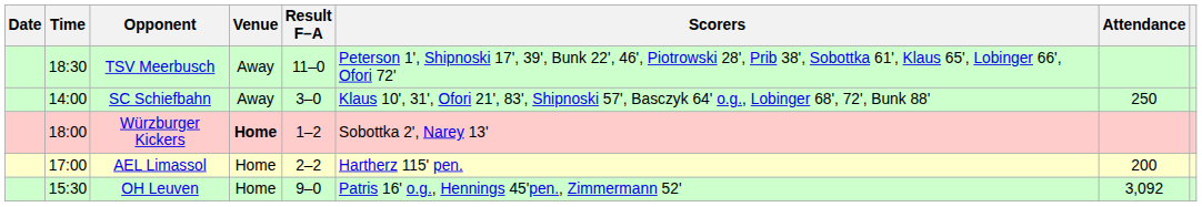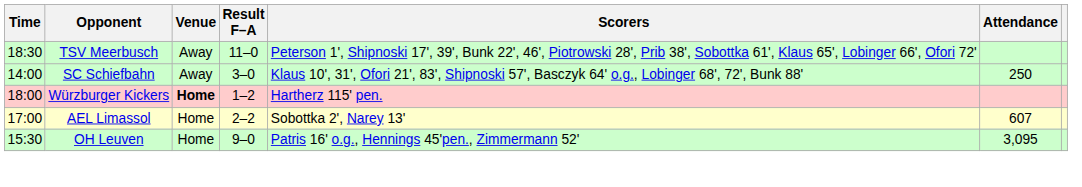- column: Date
Würzburger Kickers | Scorers: Sobottka 2', Narey 13' -> Hartherz 115' pen.
AEL Limassol | Scorers: Hartherz 115' pen. -> Sobottka 2', Narey 13'
AEL Limassol | Attendance: 200 -> 607
OH Leuven | Attendance: 3,092 -> 3,095
